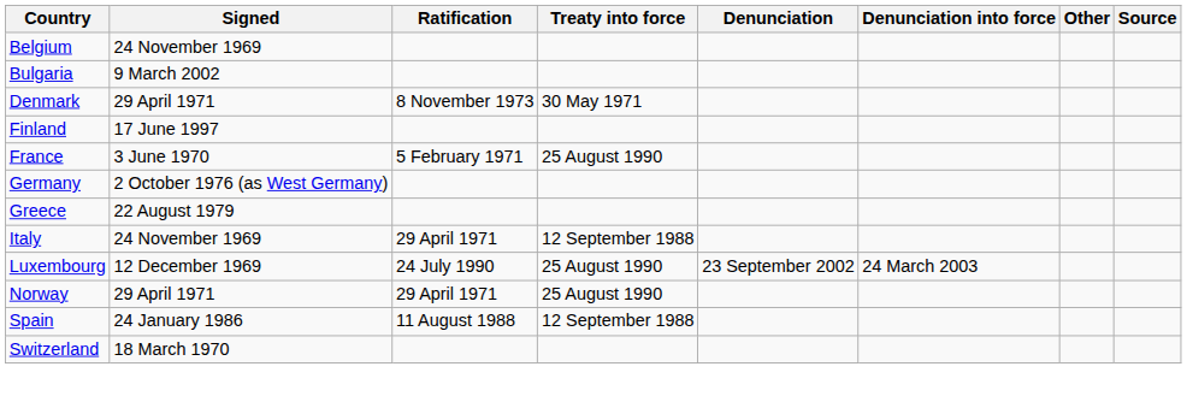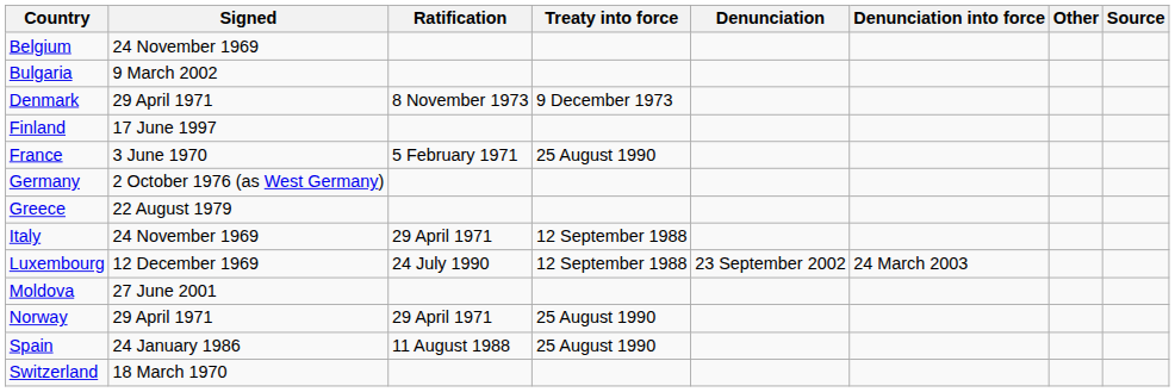Denmark | Treaty into force: 30 May 1971 -> 9 December 1973
Luxembourg | Treaty into force: 25 August 1990 -> 12 September 1988
+ row: Moldova | 27 June 2001
Spain | Treaty into force: 12 September 1988 -> 25 August 1990
